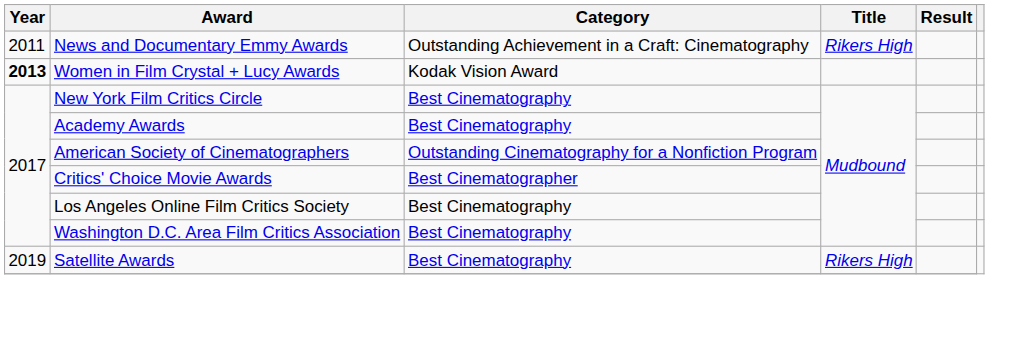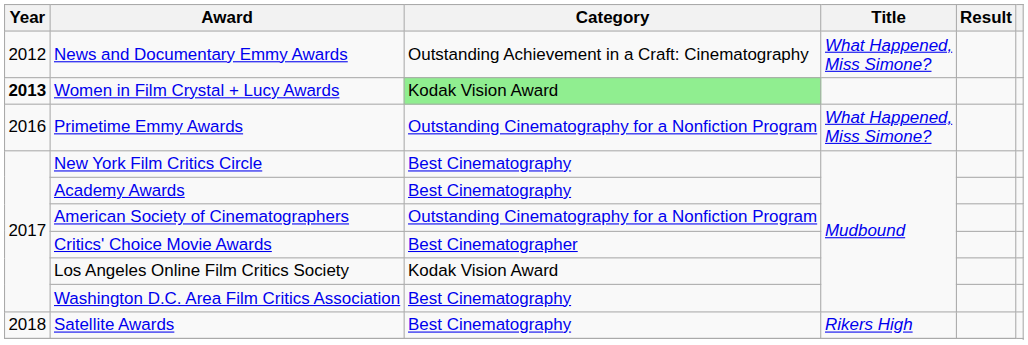News and Documentary Emmy Awards | Year: 2011 -> 2012
News and Documentary Emmy Awards | Title: Rikers High -> What Happened, Miss Simone?
Women in Film Crystal + Lucy Awards | Category: no background -> lightgreen background
+ row: 2016 | Primetime Emmy Awards | Outstanding Cinematography for a Nonfiction Program | What Happened, Miss Simone?
Los Angeles Online Film Critics Society | Category: Best Cinematography -> Kodak Vision Award
Satellite Awards | Year: 2019 -> 2018
